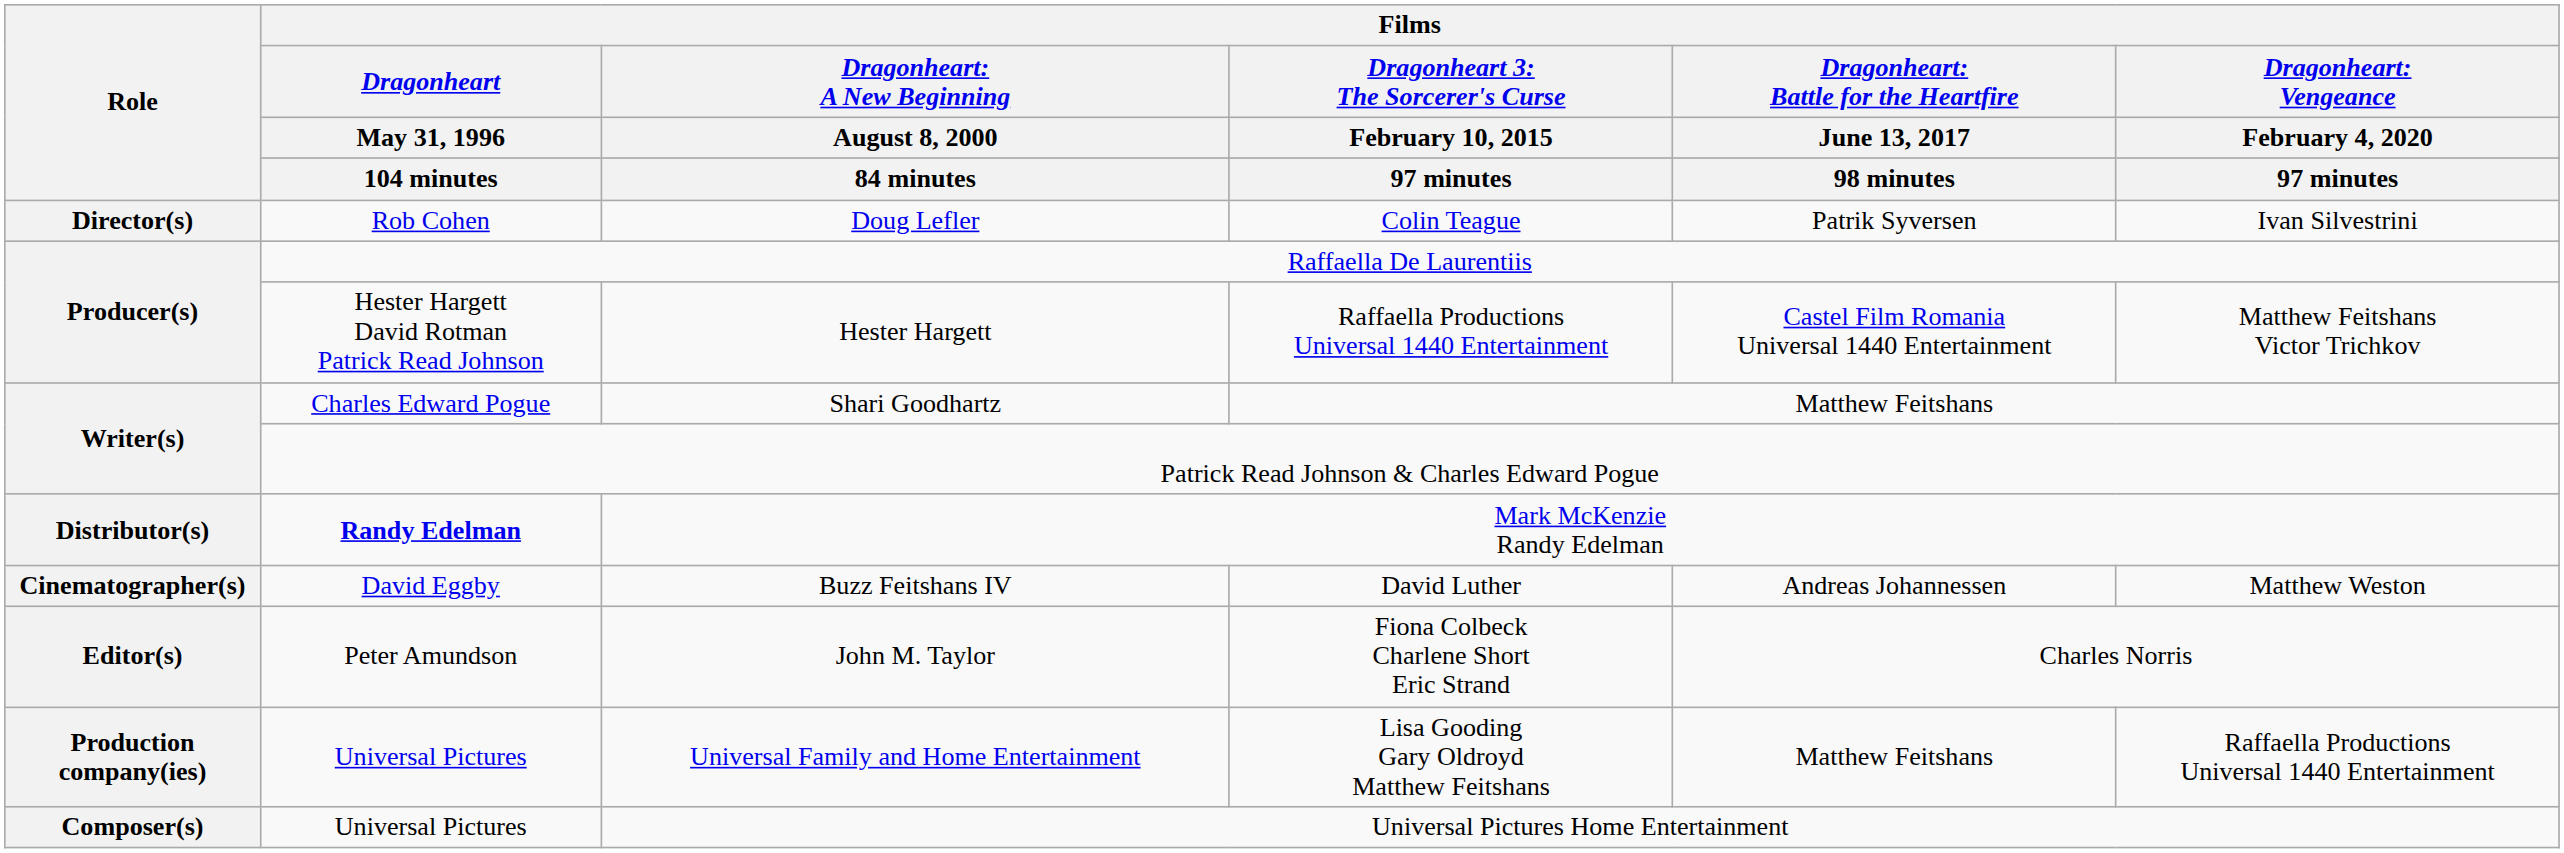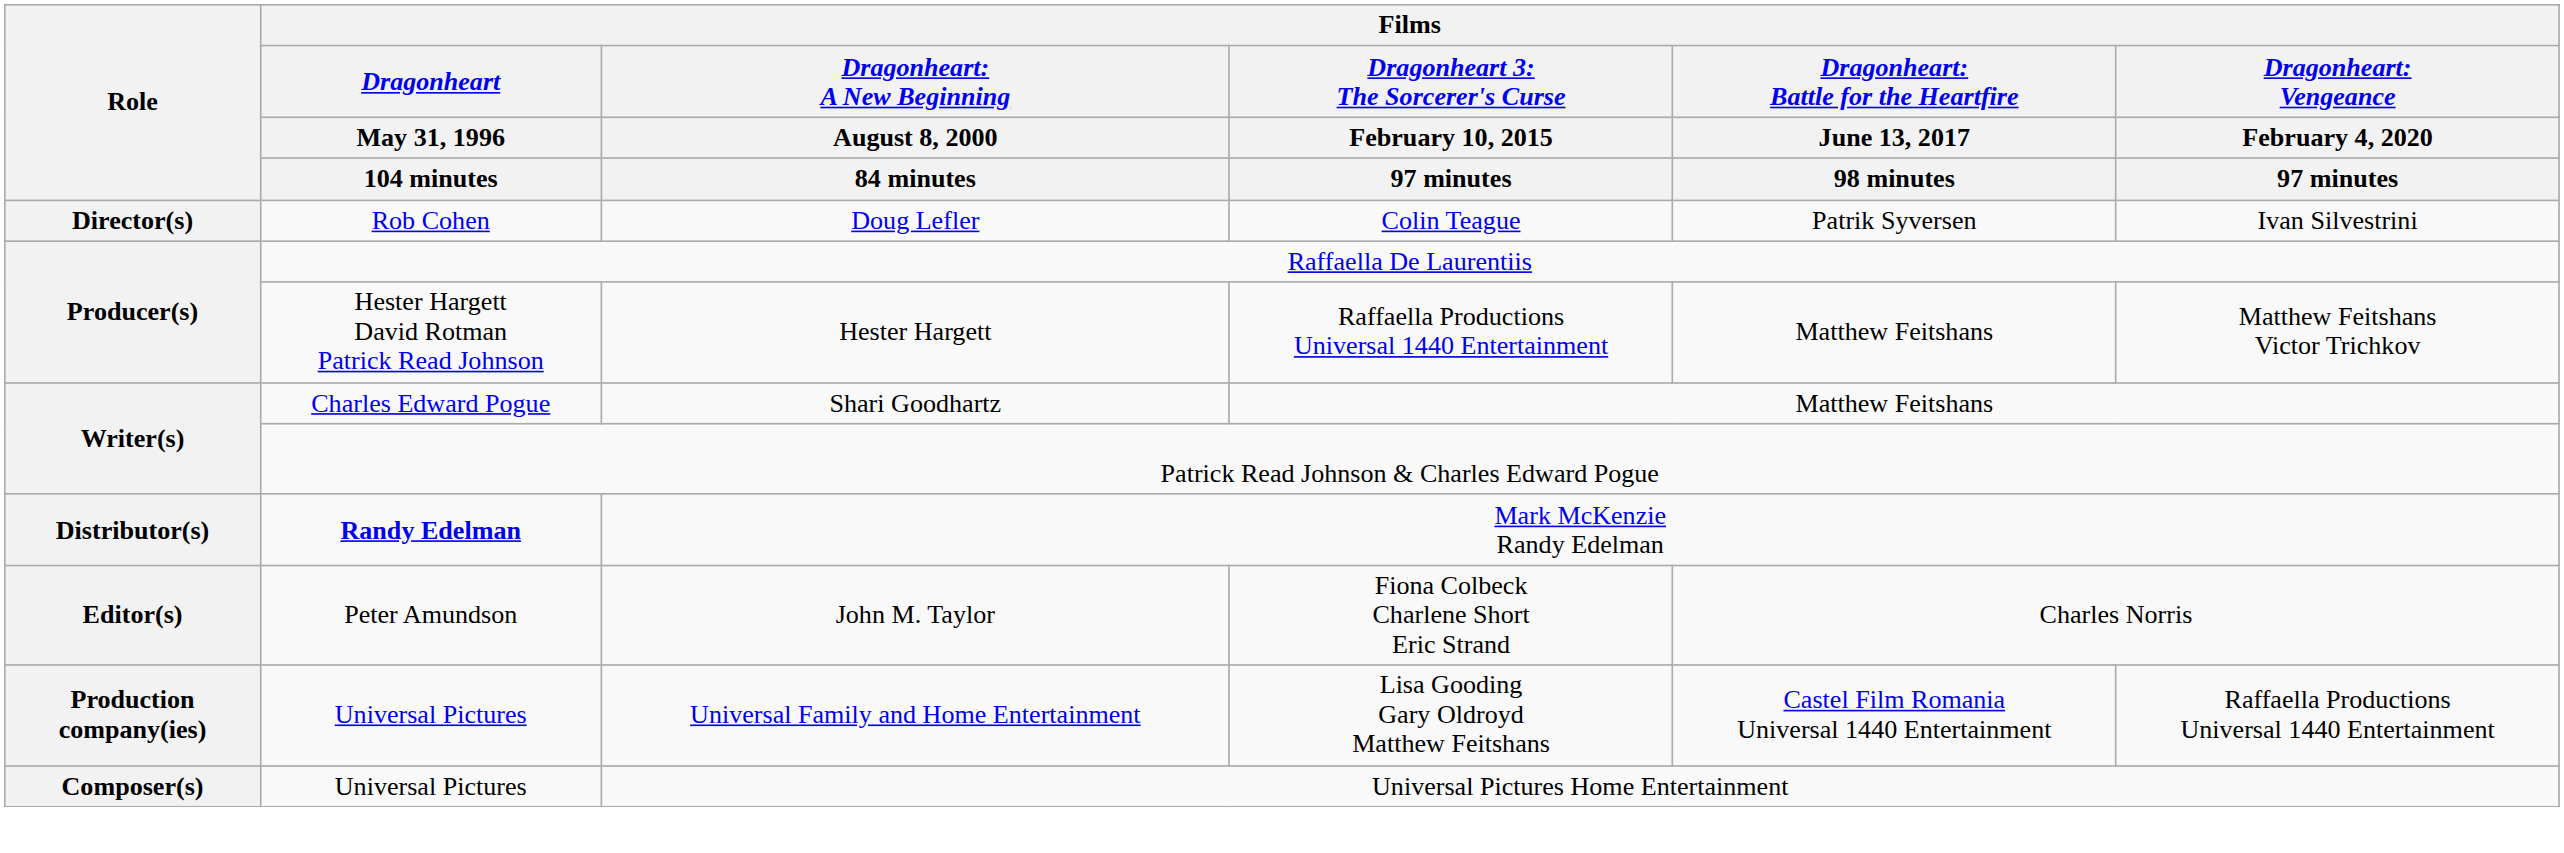Hester Hargett | column 5: Castel Film Romania Universal 1440 Entertainment -> Matthew Feitshans
- row: Cinematographer(s) | David Eggby | Buzz Feitshans IV | David Luther | Andreas Johannessen | Matthew Weston
Universal Family and Home Entertainment | column 5: Matthew Feitshans -> Castel Film Romania Universal 1440 Entertainment
